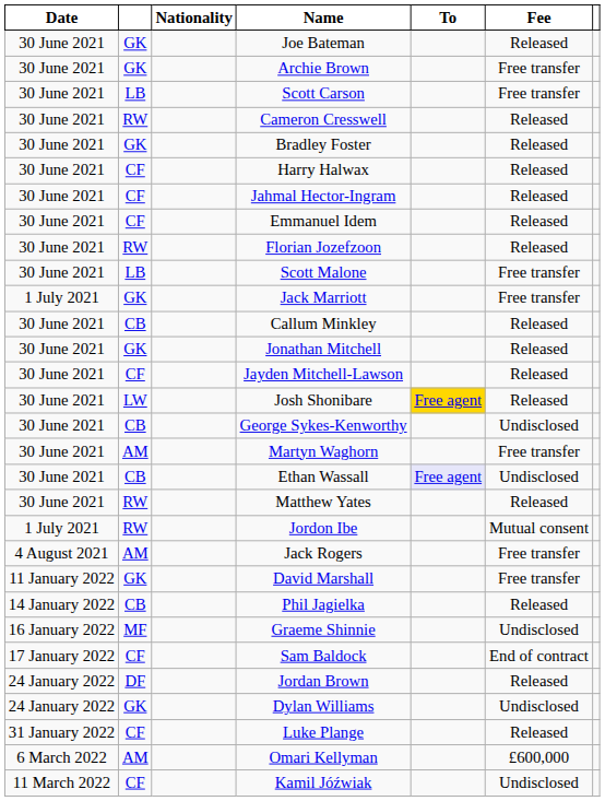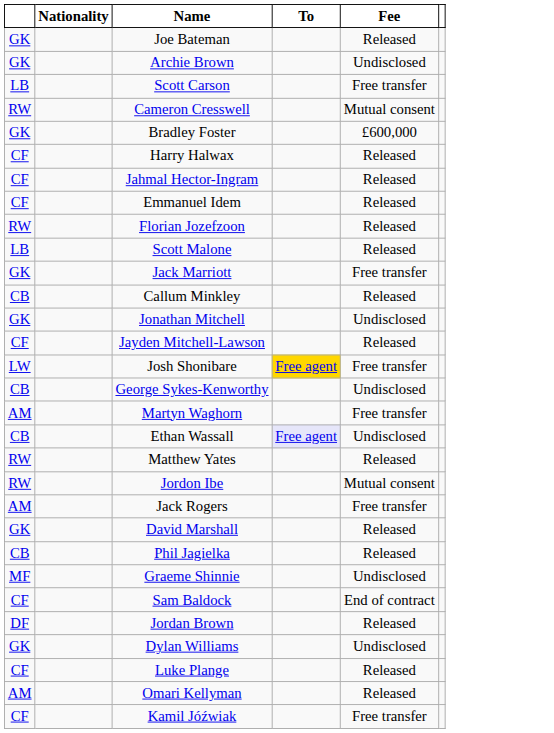- column: Date | 30 June 2021 | 30 June 2021 | 30 June 2021 | 30 June 2021 | 30 June 2021 | 30 June 2021 | 30 June 2021 | 30 June 2021 | 30 June 2021 | 30 June 2021 | 1 July 2021 | 30 June 2021 | 30 June 2021 | 30 June 2021 | 30 June 2021 | 30 June 2021 | 30 June 2021 | 30 June 2021 | 30 June 2021 | 1 July 2021 | 4 August 2021 | 11 January 2022 | 14 January 2022 | 16 January 2022 | 17 January 2022 | 24 January 2022 | 24 January 2022 | 31 January 2022 | 6 March 2022 | 11 March 2022
Archie Brown | Fee: Free transfer -> Undisclosed
Cameron Cresswell | Fee: Released -> Mutual consent
Bradley Foster | Fee: Released -> £600,000
Scott Malone | Fee: Free transfer -> Released
Jonathan Mitchell | Fee: Released -> Undisclosed
Josh Shonibare | Fee: Released -> Free transfer
David Marshall | Fee: Free transfer -> Released
Omari Kellyman | Fee: £600,000 -> Released
Kamil Jóźwiak | Fee: Undisclosed -> Free transfer
